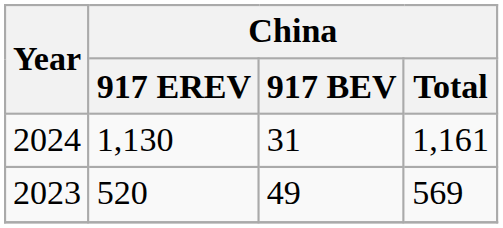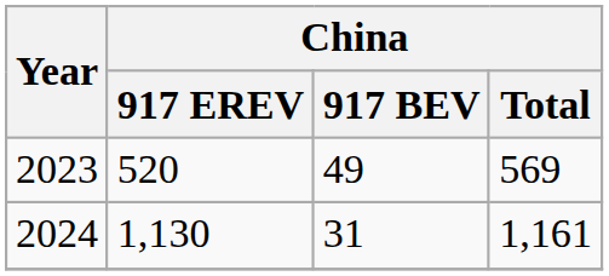rows swapped: 2023 <-> 2024
